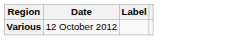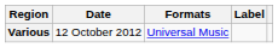+ column: Formats | Universal Music
